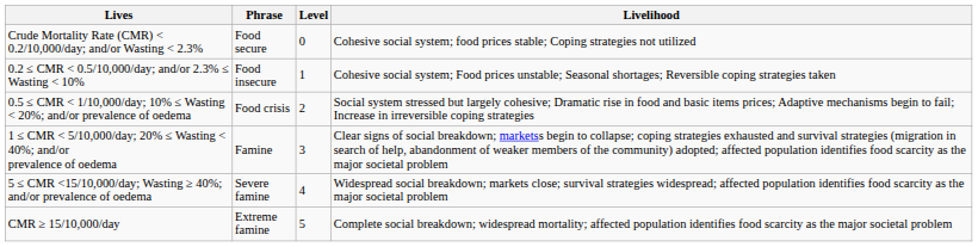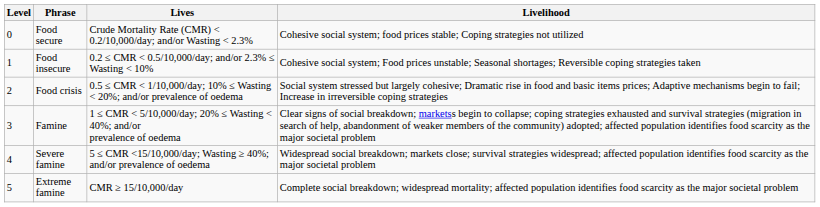columns swapped: Level <-> Lives
